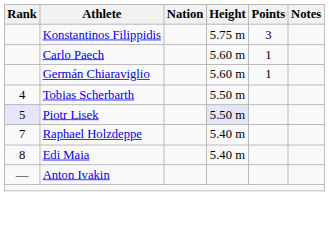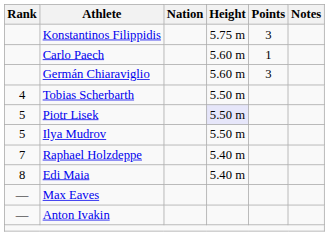Germán Chiaraviglio | Points: 1 -> 3
Piotr Lisek | Rank: lavender background -> no background
+ row: 5 | Ilya Mudrov | 5.50 m
+ row: — | Max Eaves
